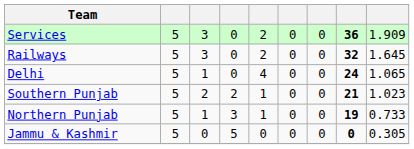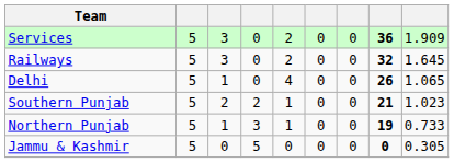Delhi | column 8: 24 -> 26
